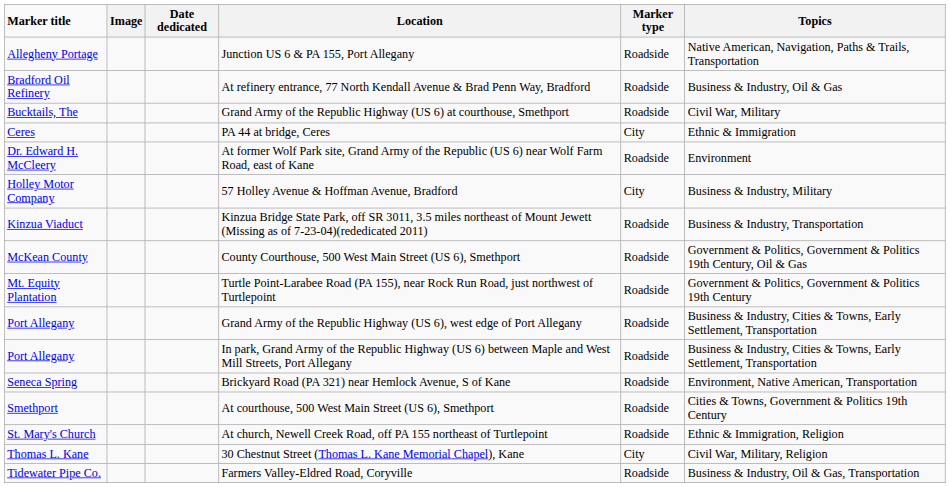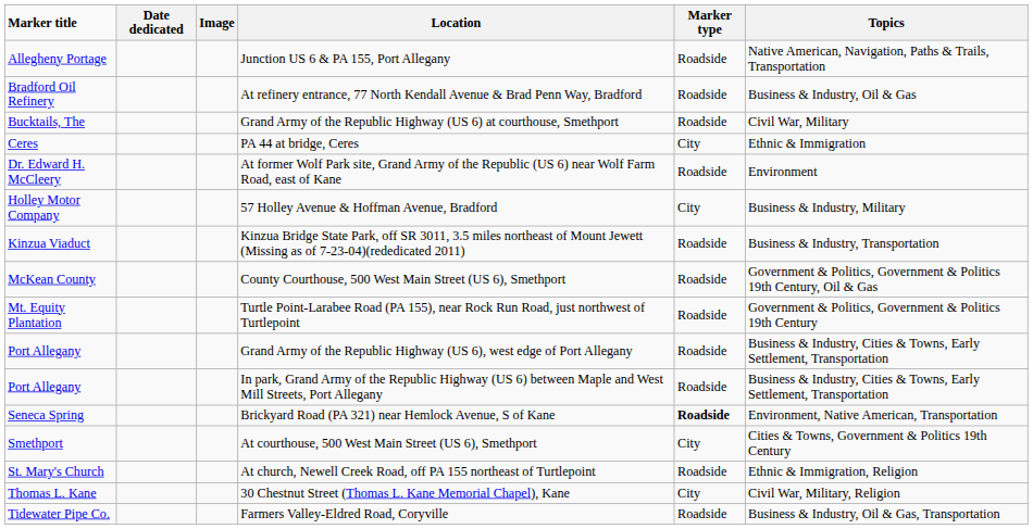columns swapped: Image <-> Date dedicated
Brickyard Road (PA 321) near Hemlock Avenue, S of Kane | Marker type: normal -> bold
At courthouse, 500 West Main Street (US 6), Smethport | Marker type: Roadside -> City
